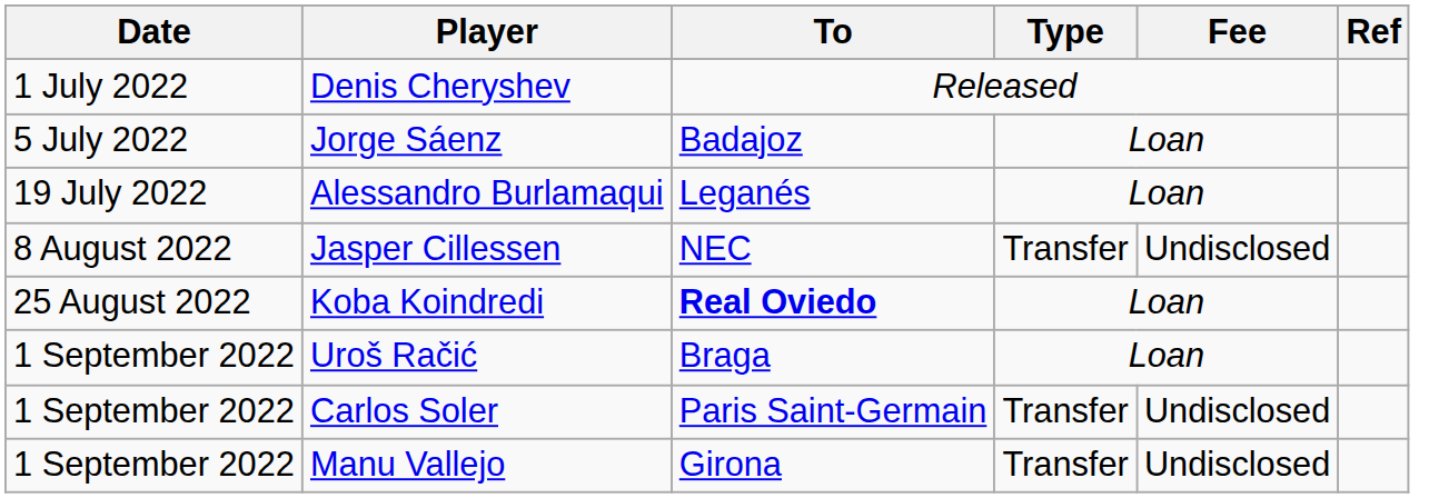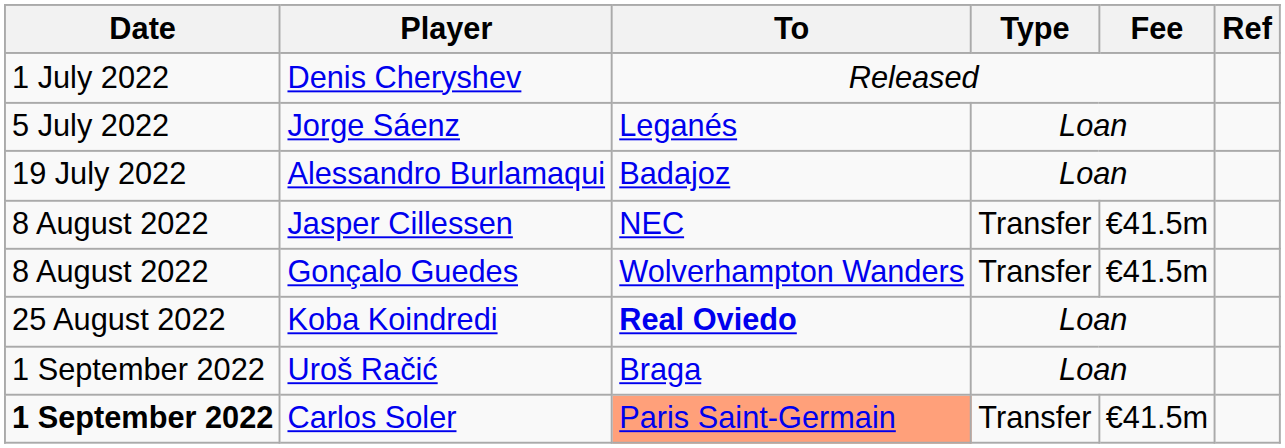Jorge Sáenz | To: Badajoz -> Leganés
Alessandro Burlamaqui | To: Leganés -> Badajoz
Jasper Cillessen | Fee: Undisclosed -> €41.5m
+ row: 8 August 2022 | Gonçalo Guedes | Wolverhampton Wanders | Transfer | €41.5m
Carlos Soler | Date: normal -> bold
Carlos Soler | To: no background -> lightsalmon background
Carlos Soler | Fee: Undisclosed -> €41.5m
- row: 1 September 2022 | Manu Vallejo | Girona | Transfer | Undisclosed
